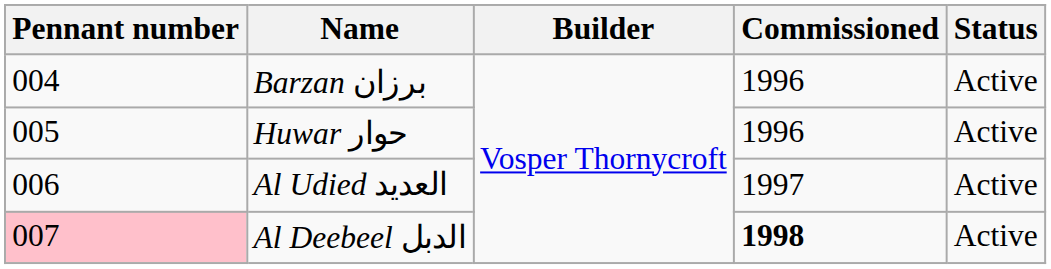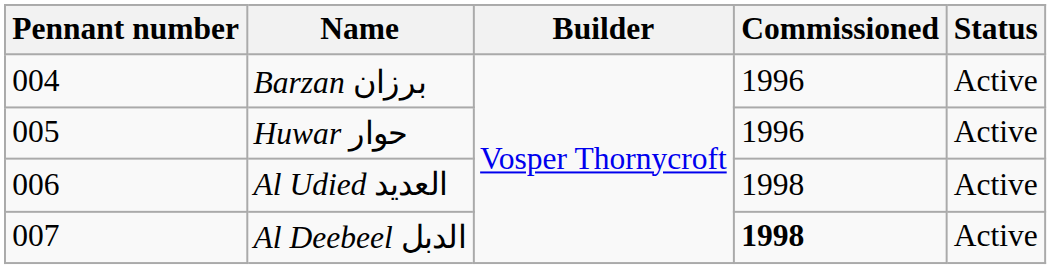Al Udied العديد | Commissioned: 1997 -> 1998
Al Deebeel الدبل | Pennant number: pink background -> no background
